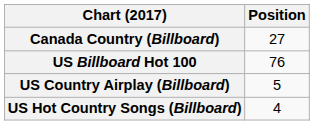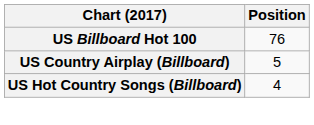- row: Canada Country (Billboard) | 27
